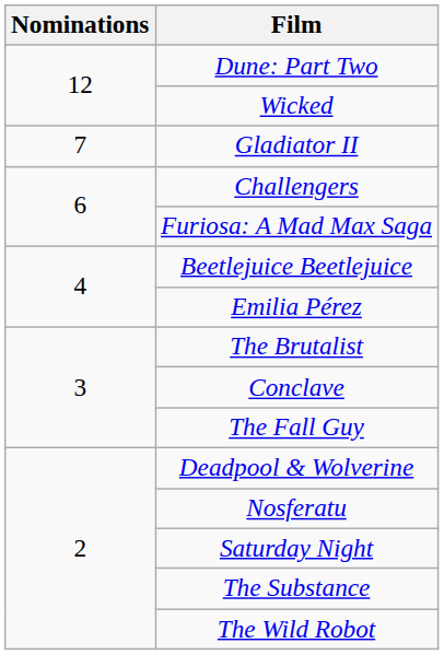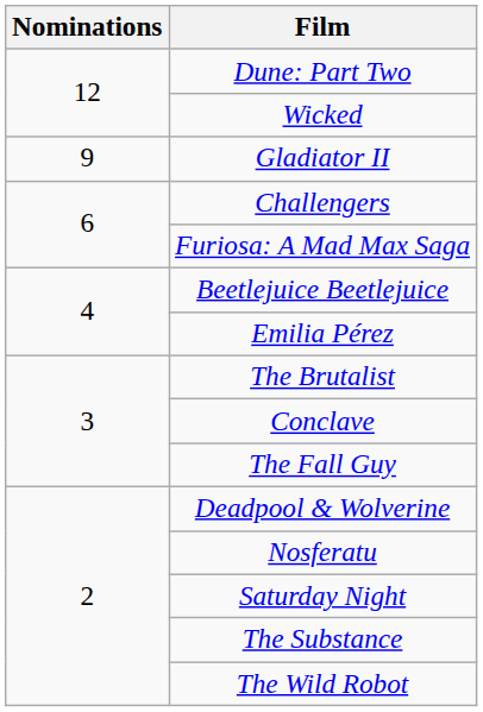Gladiator II | Nominations: 7 -> 9
